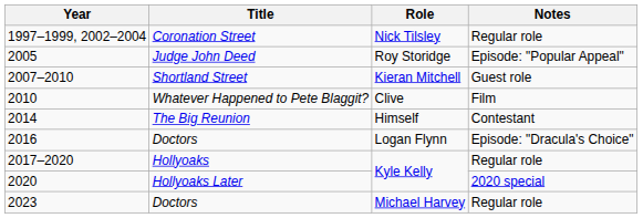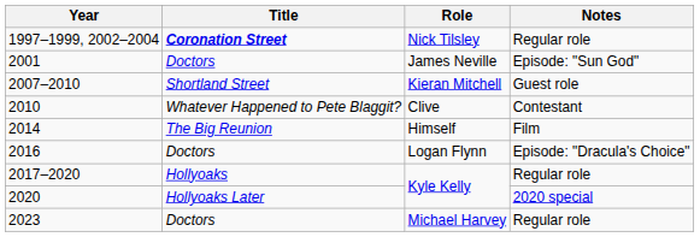Nick Tilsley | Title: normal -> bold
+ row: 2001 | Doctors | James Neville | Episode: "Sun God"
- row: 2005 | Judge John Deed | Roy Storidge | Episode: "Popular Appeal"
Clive | Notes: Film -> Contestant
Himself | Notes: Contestant -> Film
